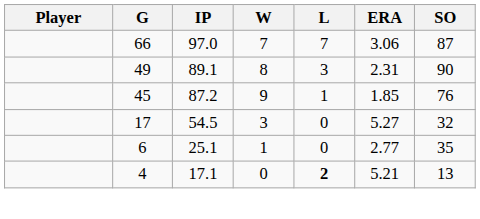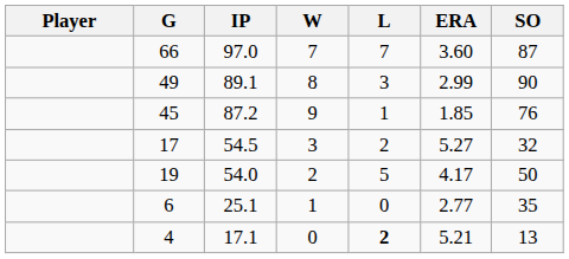66 | ERA: 3.06 -> 3.60
49 | ERA: 2.31 -> 2.99
17 | L: 0 -> 2
+ row: 19 | 54.0 | 2 | 5 | 4.17 | 50
